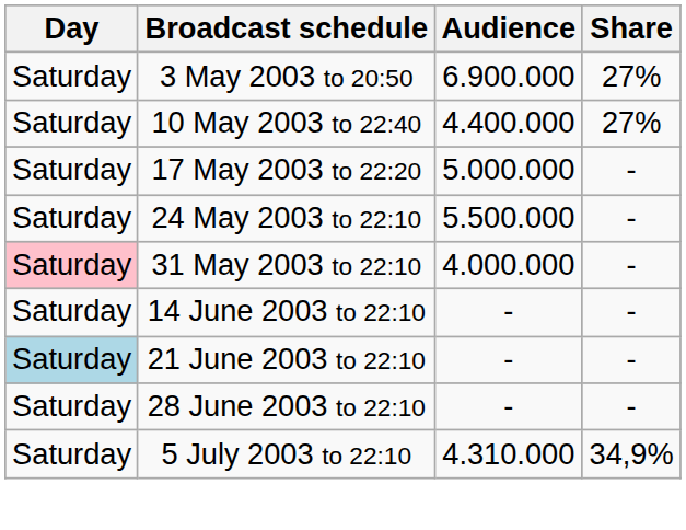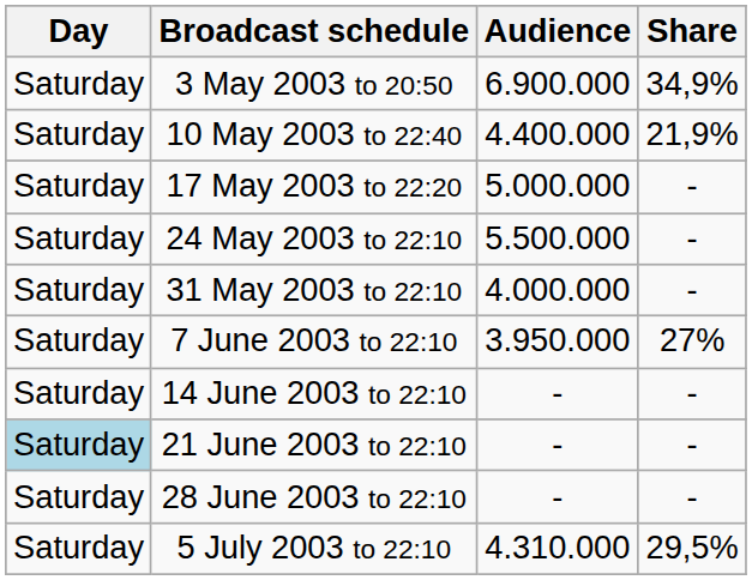3 May 2003 to 20:50 | Share: 27% -> 34,9%
10 May 2003 to 22:40 | Share: 27% -> 21,9%
31 May 2003 to 22:10 | Day: pink background -> no background
+ row: Saturday | 7 June 2003 to 22:10 | 3.950.000 | 27%
5 July 2003 to 22:10 | Share: 34,9% -> 29,5%
